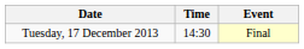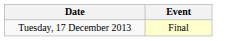- column: Time | 14:30
